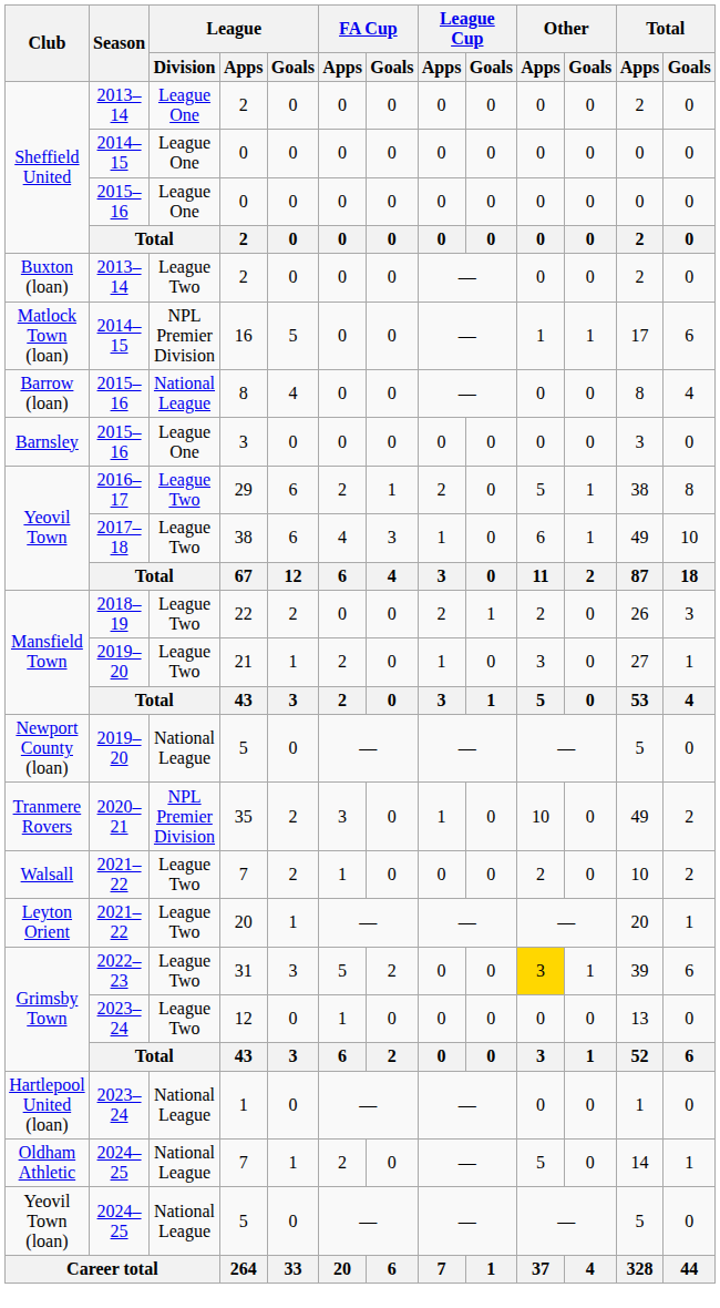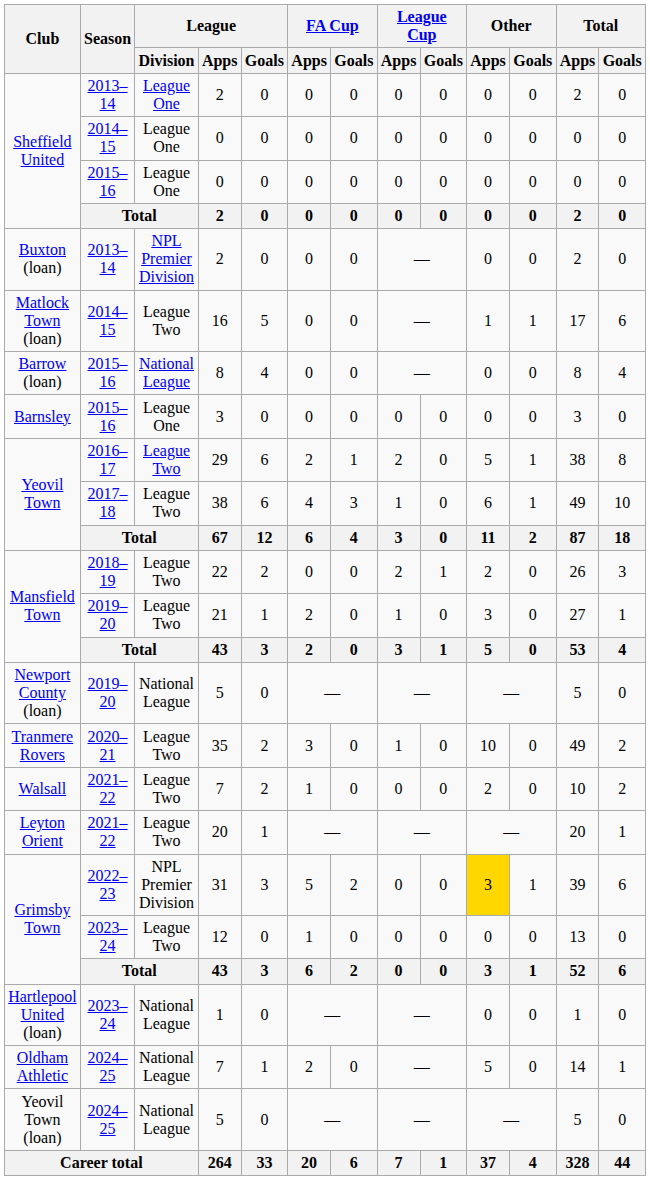Buxton (loan) / 2 | League / Division: League Two -> NPL Premier Division
16 | League / Division: NPL Premier Division -> League Two
35 | League / Division: NPL Premier Division -> League Two
31 | League / Division: League Two -> NPL Premier Division
